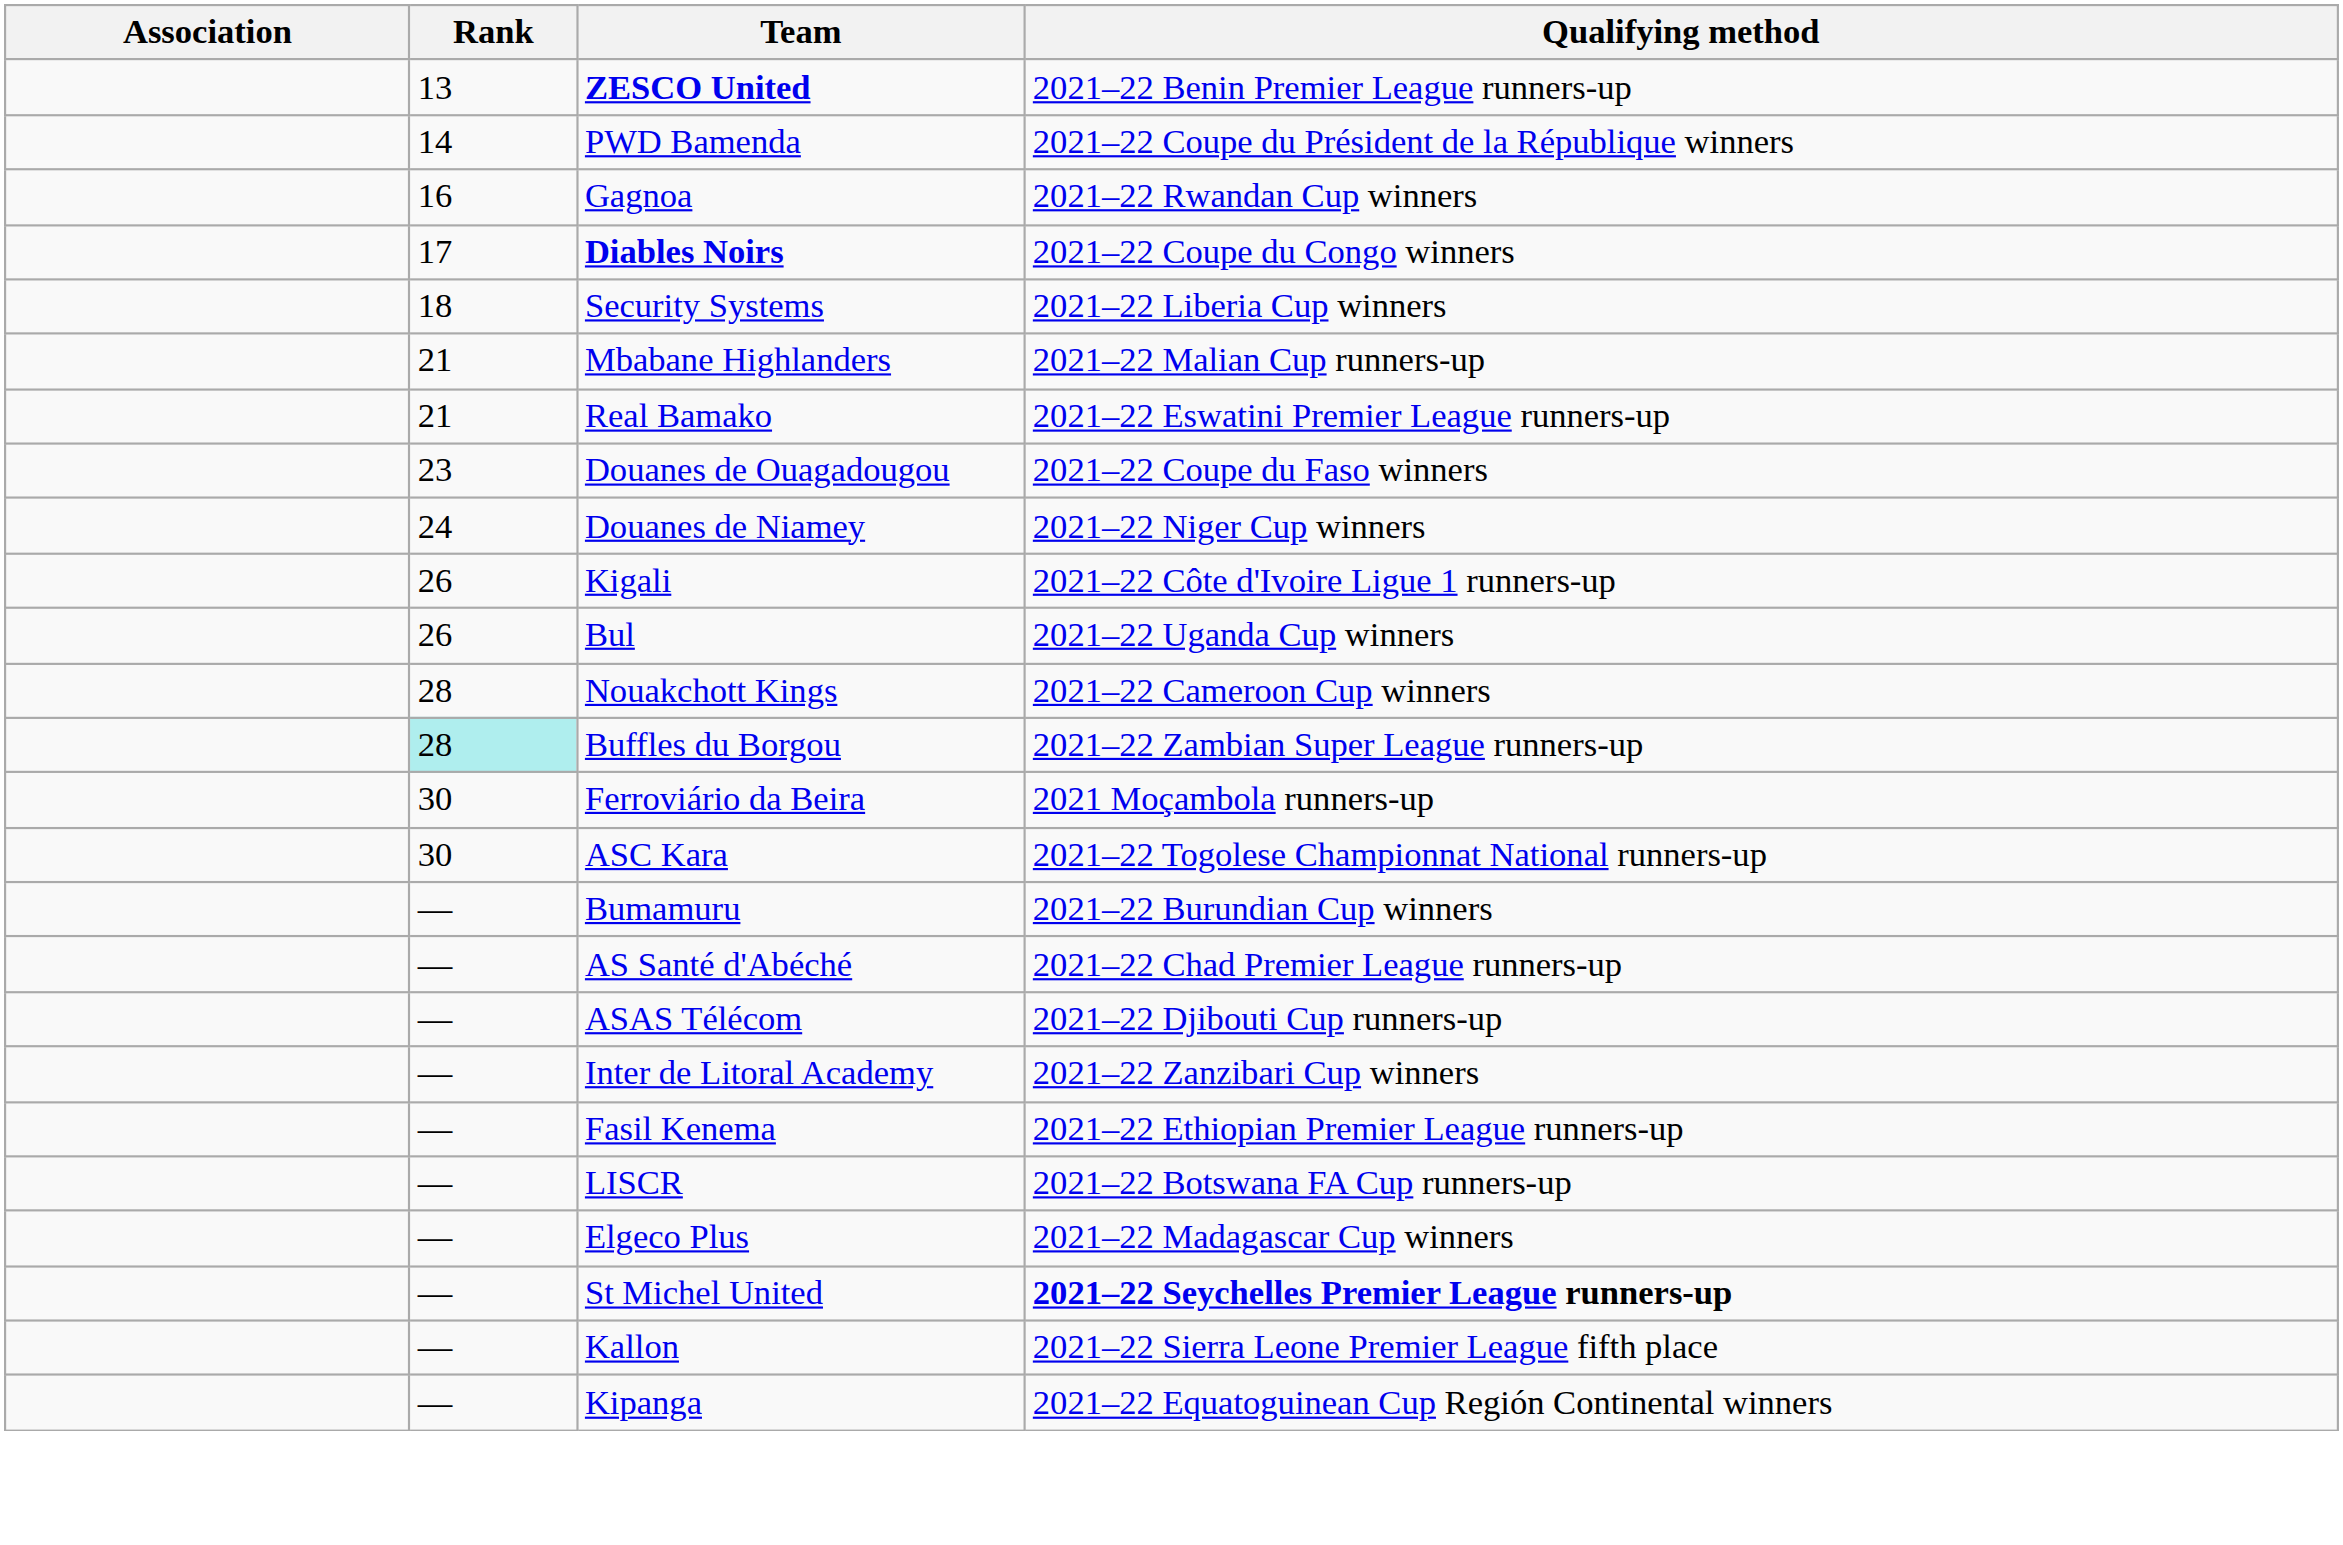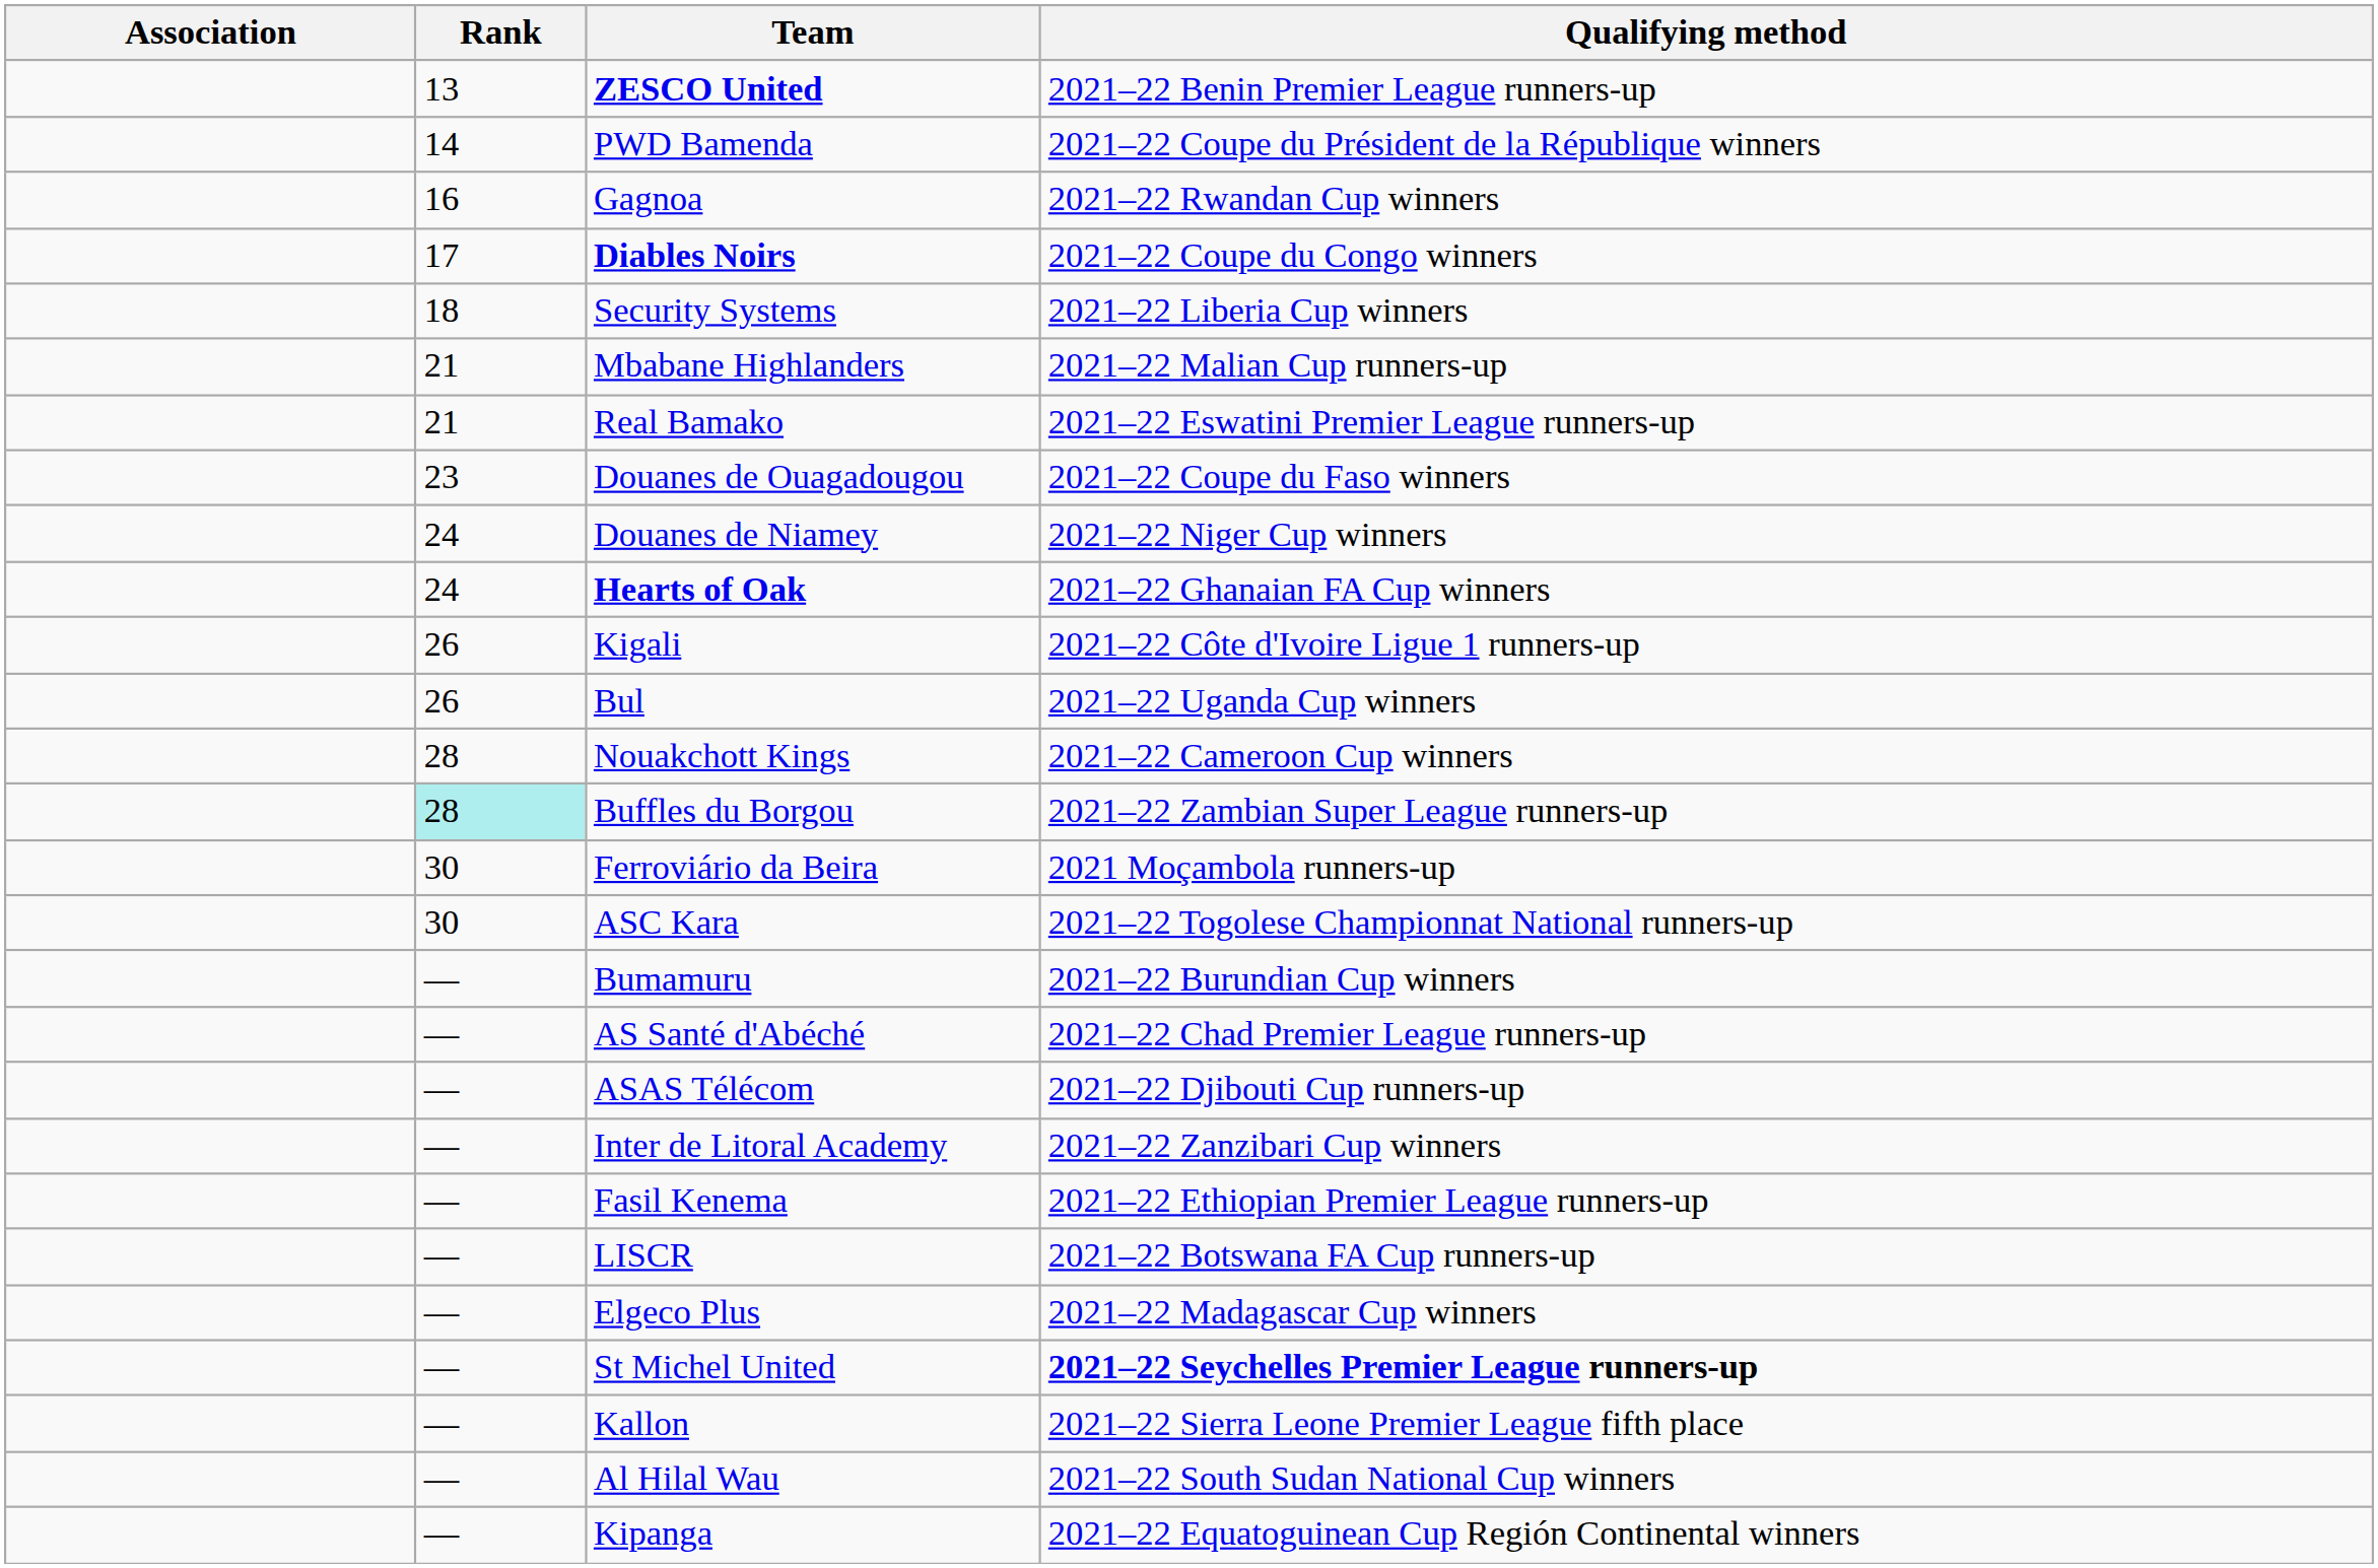+ row: 24 | Hearts of Oak | 2021–22 Ghanaian FA Cup winners
+ row: — | Al Hilal Wau | 2021–22 South Sudan National Cup winners
